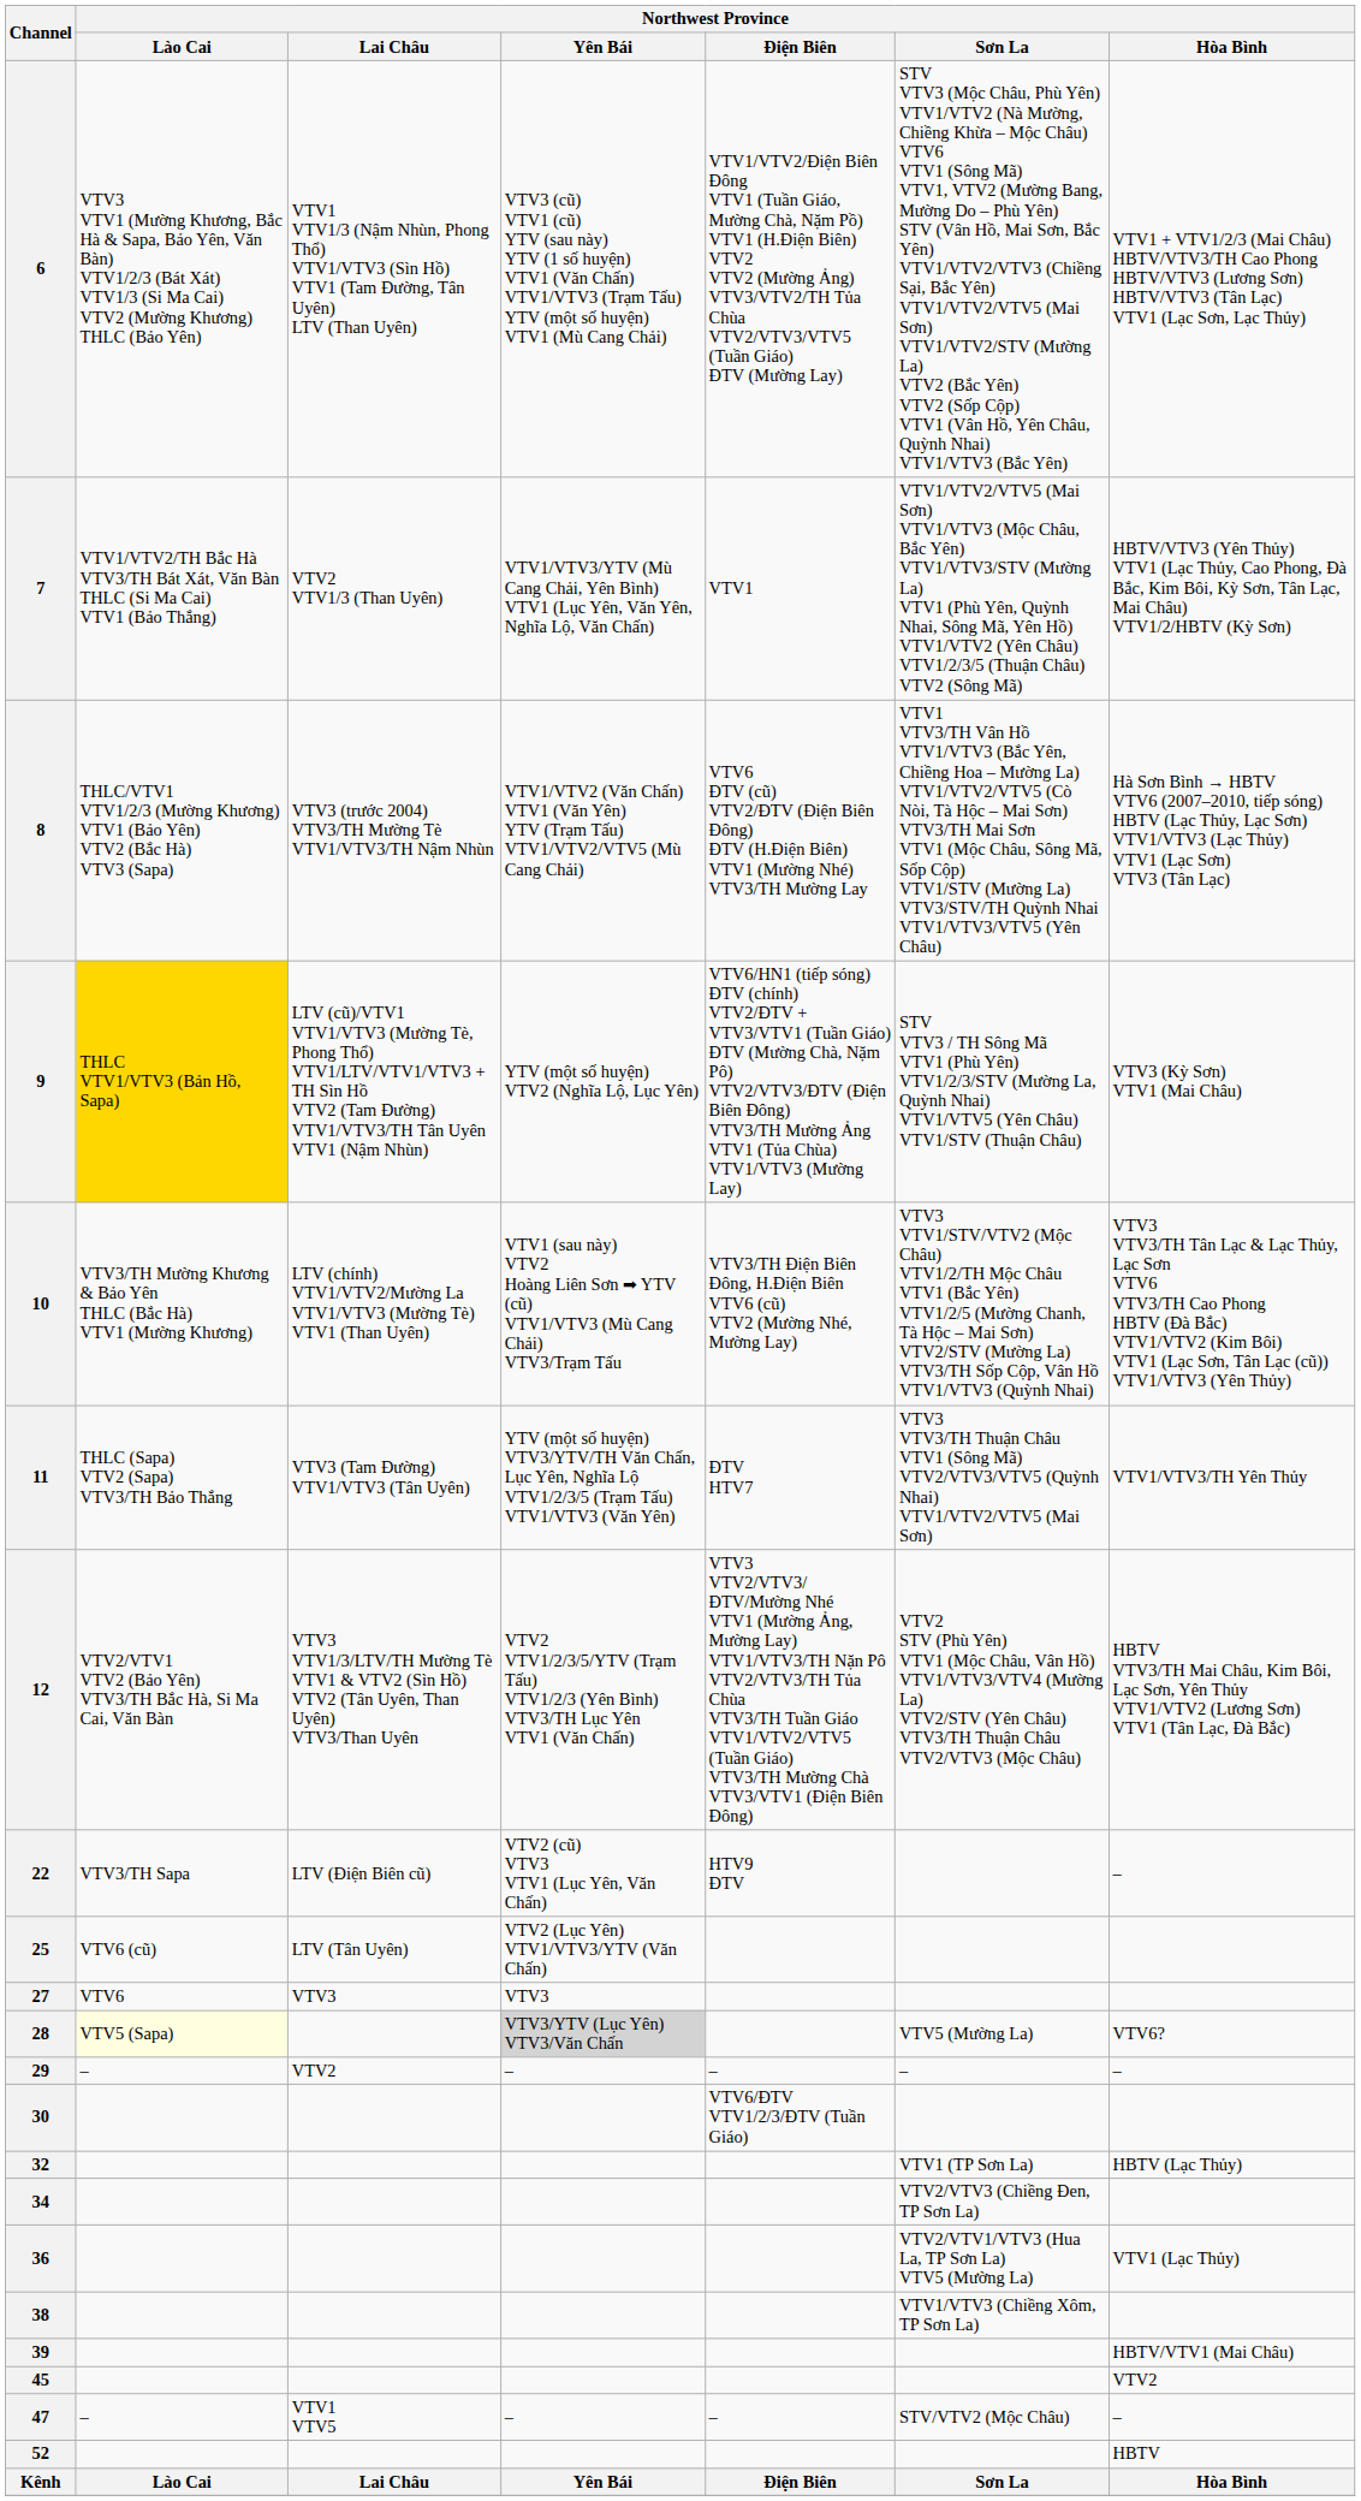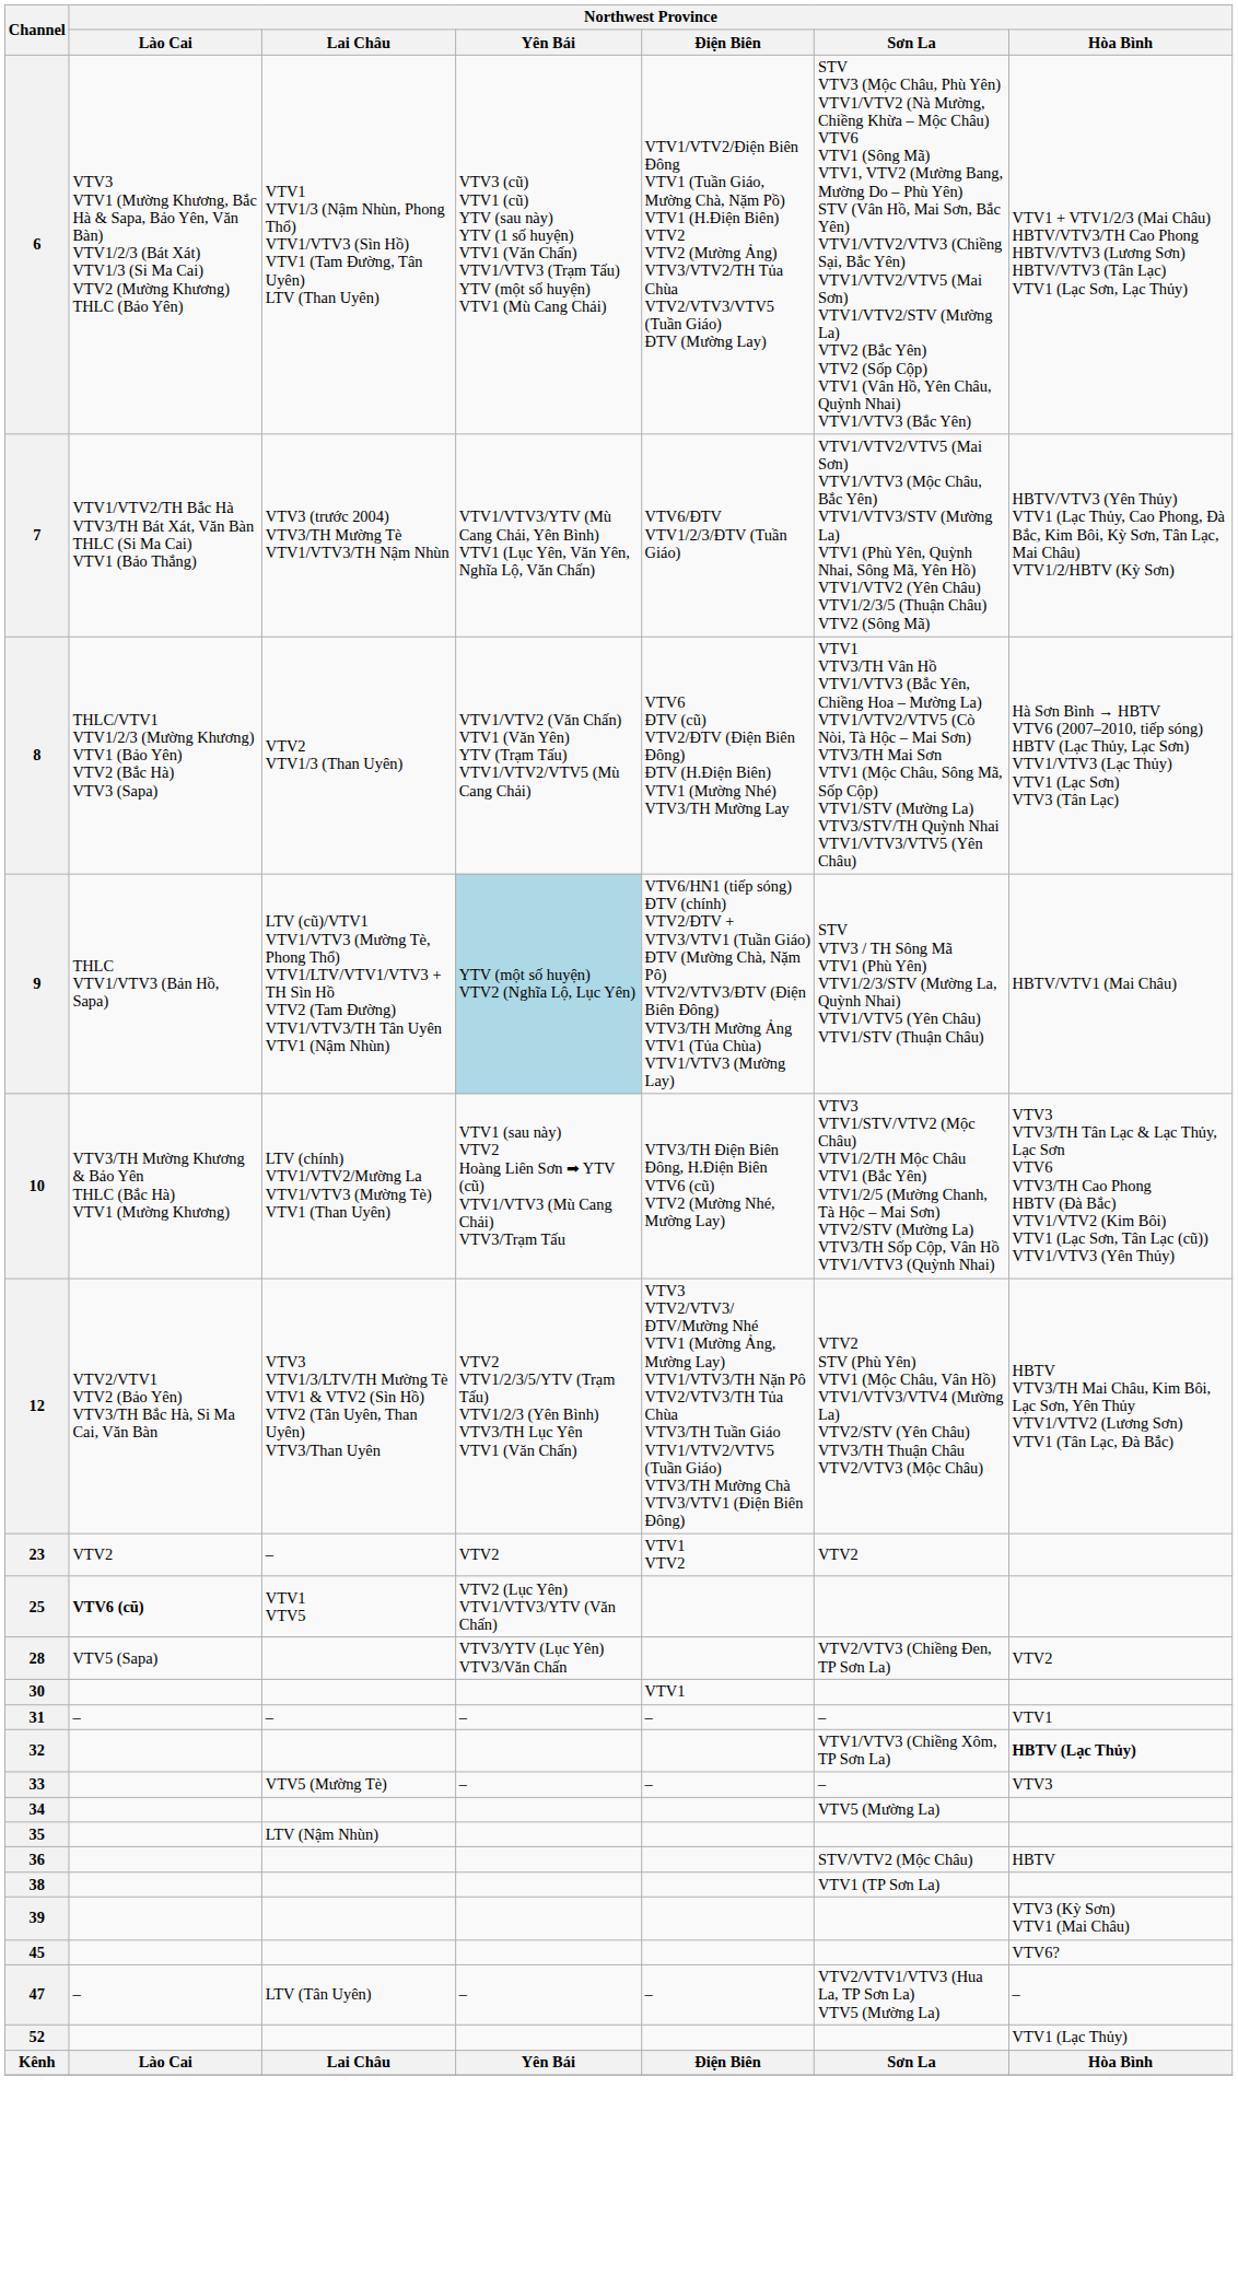7 | Northwest Province / Lai Châu: VTV2 VTV1/3 (Than Uyên) -> VTV3 (trước 2004) VTV3/TH Mường Tè VTV1/VTV3/TH Nậm Nhùn
7 | Northwest Province / Điện Biên: VTV1 -> VTV6/ĐTV VTV1/2/3/ĐTV (Tuần Giáo)
8 | Northwest Province / Lai Châu: VTV3 (trước 2004) VTV3/TH Mường Tè VTV1/VTV3/TH Nậm Nhùn -> VTV2 VTV1/3 (Than Uyên)
9 | Northwest Province / Lào Cai: gold background -> no background
9 | Northwest Province / Yên Bái: no background -> lightblue background
9 | Northwest Province / Hòa Bình: VTV3 (Kỳ Sơn) VTV1 (Mai Châu) -> HBTV/VTV1 (Mai Châu)
- row: 11 | THLC (Sapa) VTV2 (Sapa) VTV3/TH Bảo Thắng | VTV3 (Tam Đường) VTV1/VTV3 (Tân Uyên) | YTV (một số huyện) VTV3/YTV/TH Văn Chấn, Lục Yên, Nghĩa Lộ VTV1/2/3/5 (Trạm Tấu) VTV1/VTV3 (Văn Yên) | ĐTV HTV7 | VTV3 VTV3/TH Thuận Châu VTV1 (Sông Mã) VTV2/VTV3/VTV5 (Quỳnh Nhai) VTV1/VTV2/VTV5 (Mai Sơn) | VTV1/VTV3/TH Yên Thủy
- row: 22 | VTV3/TH Sapa | LTV (Điện Biên cũ) | VTV2 (cũ) VTV3 VTV1 (Lục Yên, Văn Chấn) | HTV9 ĐTV | –
+ row: 23 | VTV2 | – | VTV2 | VTV1 VTV2 | VTV2
25 | Northwest Province / Lào Cai: normal -> bold
25 | Northwest Province / Lai Châu: LTV (Tân Uyên) -> VTV1 VTV5
- row: 27 | VTV6 | VTV3 | VTV3
28 | Northwest Province / Lào Cai: lightyellow background -> no background
28 | Northwest Province / Yên Bái: lightgrey background -> no background
28 | Northwest Province / Sơn La: VTV5 (Mường La) -> VTV2/VTV3 (Chiềng Đen, TP Sơn La)
28 | Northwest Province / Hòa Bình: VTV6? -> VTV2
- row: 29 | – | VTV2 | – | – | – | –
30 | Northwest Province / Điện Biên: VTV6/ĐTV VTV1/2/3/ĐTV (Tuần Giáo) -> VTV1
+ row: 31 | – | – | – | – | – | VTV1
32 | Northwest Province / Sơn La: VTV1 (TP Sơn La) -> VTV1/VTV3 (Chiềng Xôm, TP Sơn La)
32 | Northwest Province / Hòa Bình: normal -> bold
+ row: 33 | VTV5 (Mường Tè) | – | – | – | VTV3
34 | Northwest Province / Sơn La: VTV2/VTV3 (Chiềng Đen, TP Sơn La) -> VTV5 (Mường La)
+ row: 35 | LTV (Nậm Nhùn)
36 | Northwest Province / Sơn La: VTV2/VTV1/VTV3 (Hua La, TP Sơn La) VTV5 (Mường La) -> STV/VTV2 (Mộc Châu)
36 | Northwest Province / Hòa Bình: VTV1 (Lạc Thủy) -> HBTV
38 | Northwest Province / Sơn La: VTV1/VTV3 (Chiềng Xôm, TP Sơn La) -> VTV1 (TP Sơn La)
39 | Northwest Province / Hòa Bình: HBTV/VTV1 (Mai Châu) -> VTV3 (Kỳ Sơn) VTV1 (Mai Châu)
45 | Northwest Province / Hòa Bình: VTV2 -> VTV6?
47 | Northwest Province / Lai Châu: VTV1 VTV5 -> LTV (Tân Uyên)
47 | Northwest Province / Sơn La: STV/VTV2 (Mộc Châu) -> VTV2/VTV1/VTV3 (Hua La, TP Sơn La) VTV5 (Mường La)
52 | Northwest Province / Hòa Bình: HBTV -> VTV1 (Lạc Thủy)
